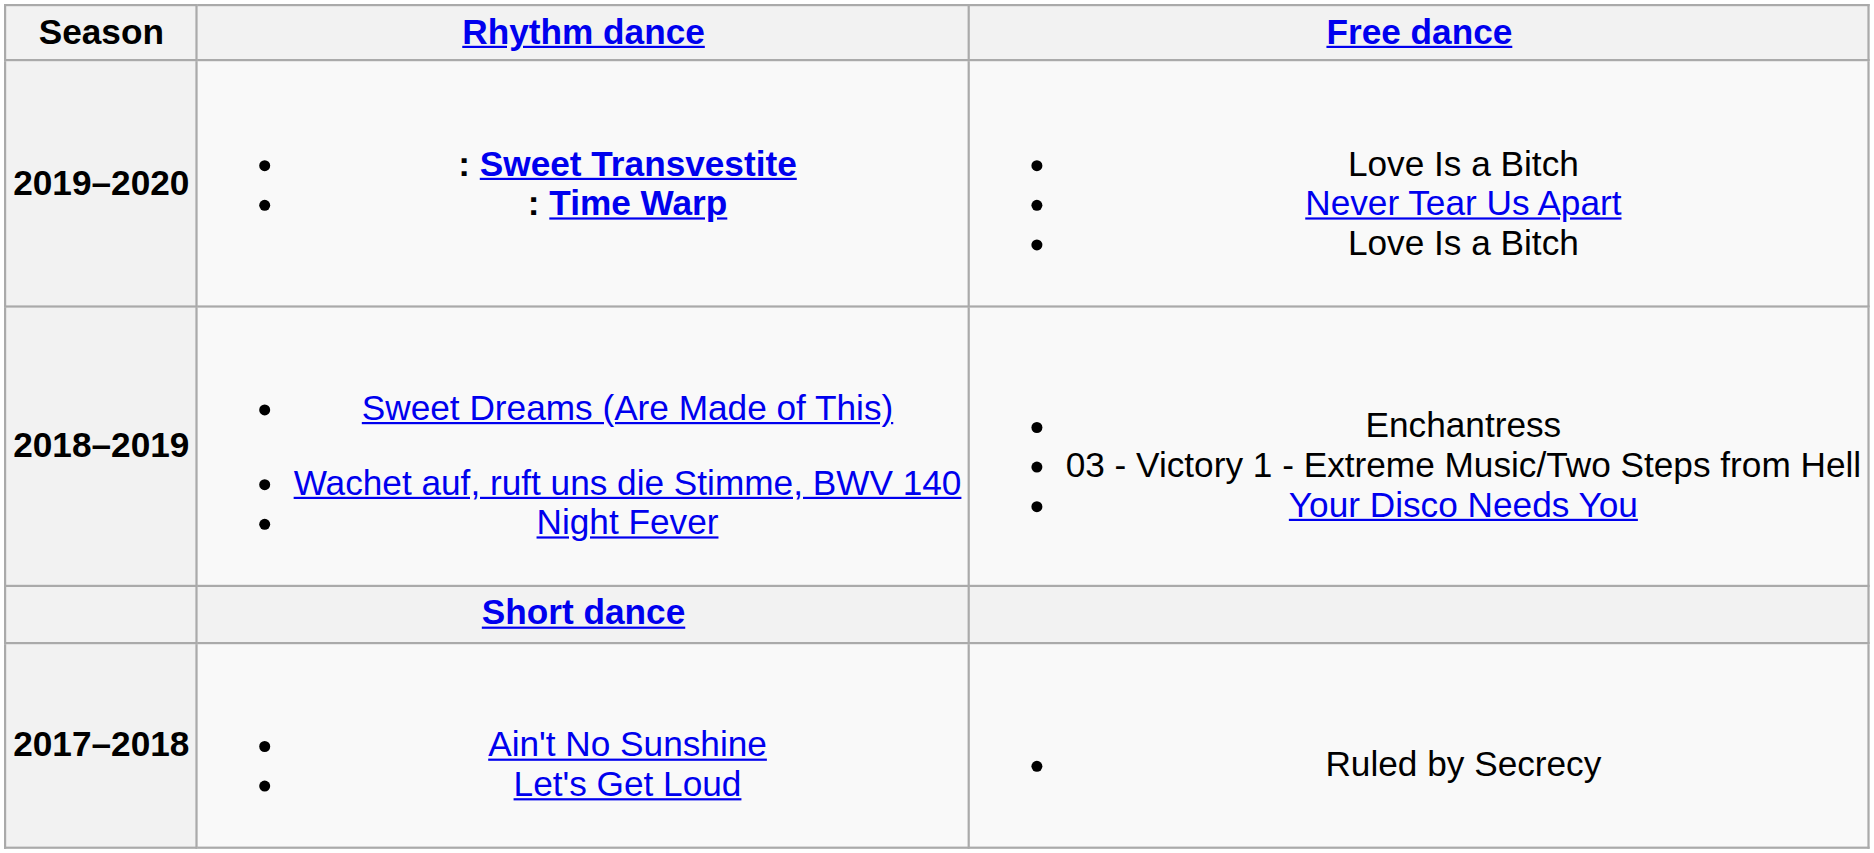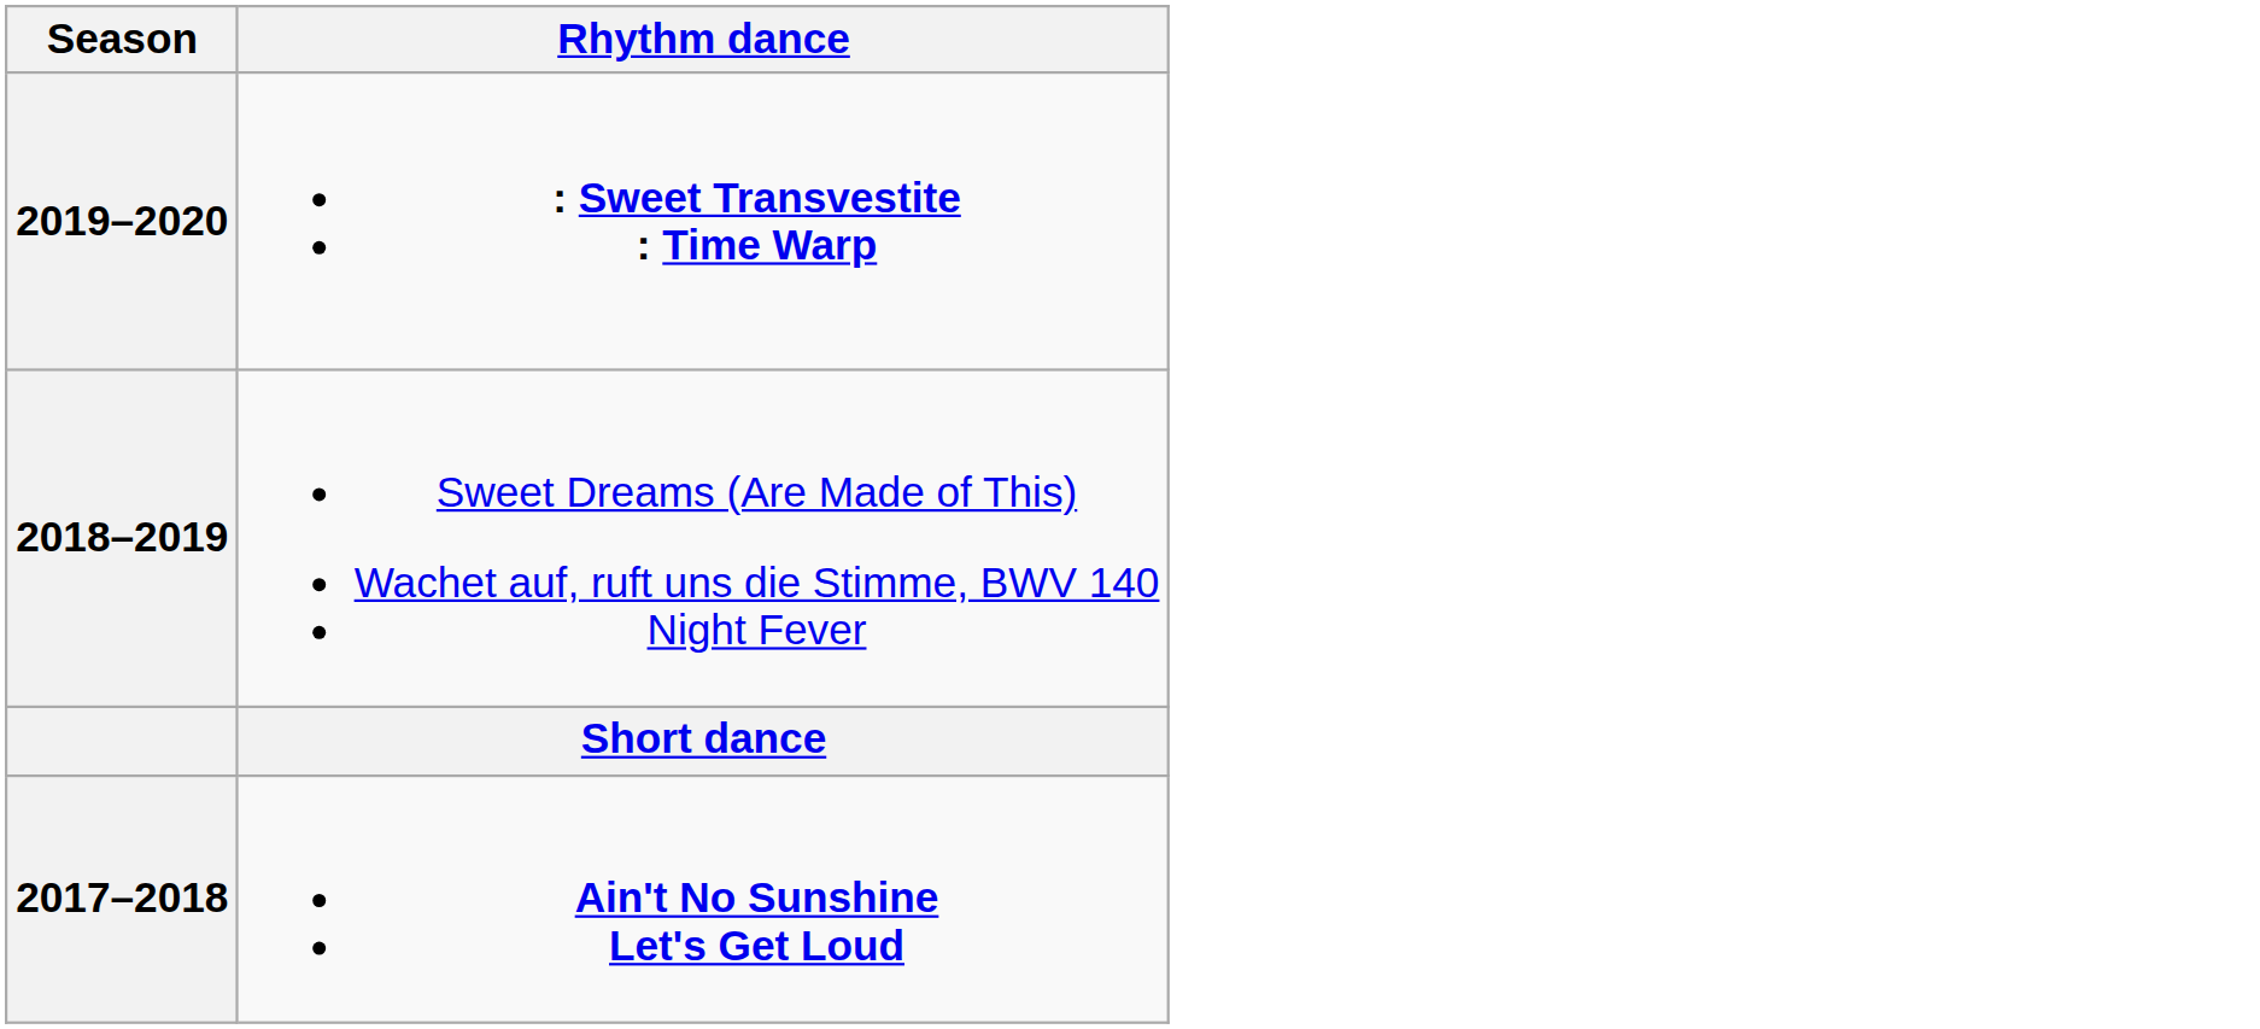- column: Free dance | Love Is a Bitch Never Tear Us Apart Love Is a Bitch | Enchantress 03 - Victory 1 - Extreme Music/Two Steps from Hell Your Disco Needs You | Ruled by Secrecy
2017–2018 | Rhythm dance: normal -> bold
